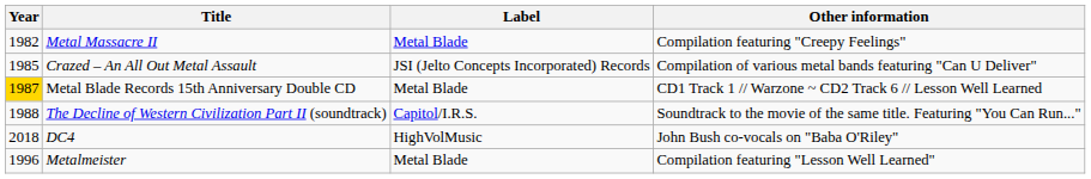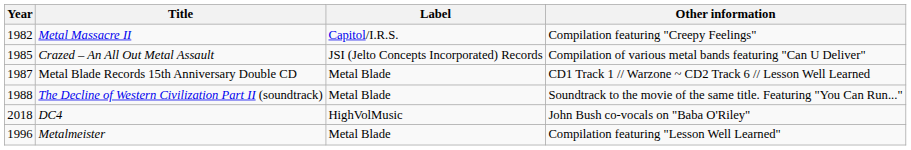Metal Massacre II | Label: Metal Blade -> Capitol/I.R.S.
Metal Blade Records 15th Anniversary Double CD | Year: gold background -> no background
The Decline of Western Civilization Part II (soundtrack) | Label: Capitol/I.R.S. -> Metal Blade
